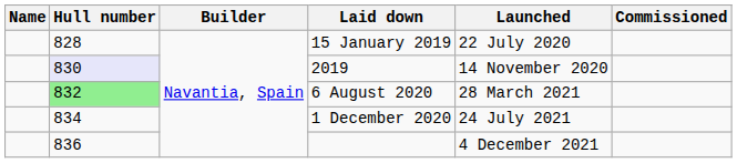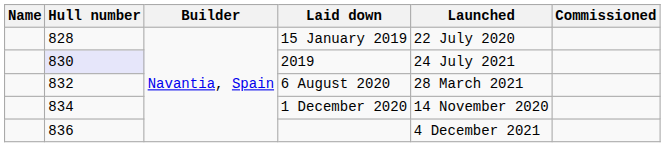2019 | Launched: 14 November 2020 -> 24 July 2021
6 August 2020 | Hull number: lightgreen background -> no background
1 December 2020 | Launched: 24 July 2021 -> 14 November 2020
